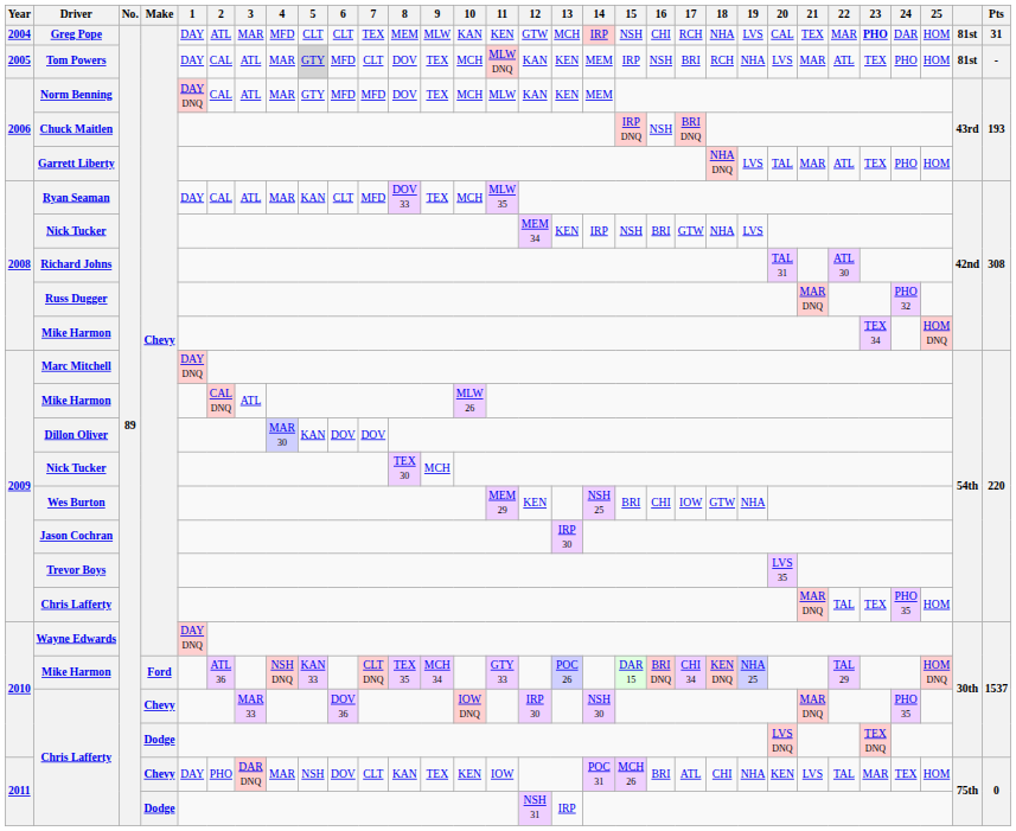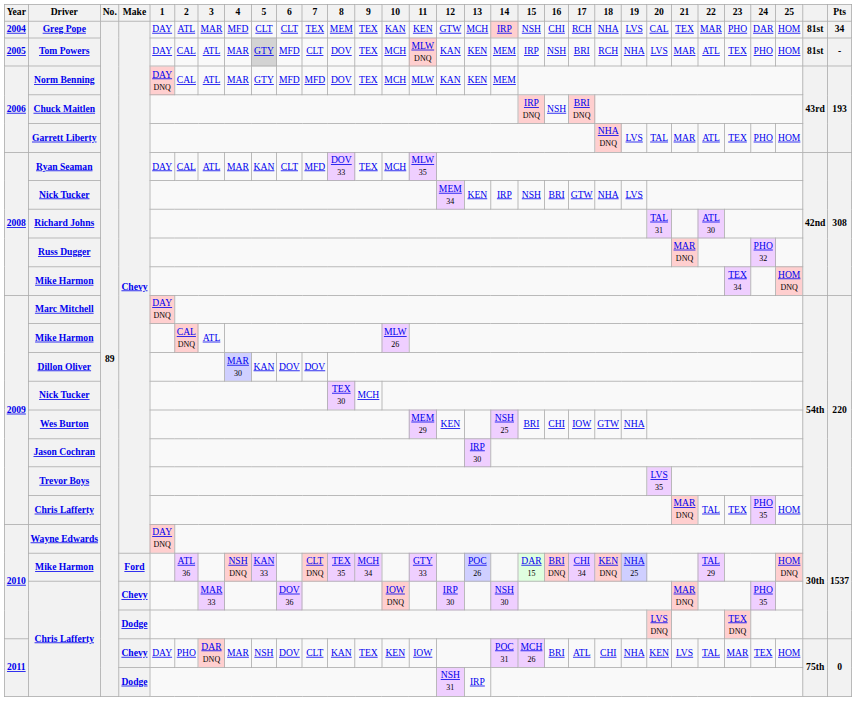Greg Pope | 9: MLW -> TEX
Greg Pope | 23: bold -> normal
Greg Pope | Pts: 31 -> 34
